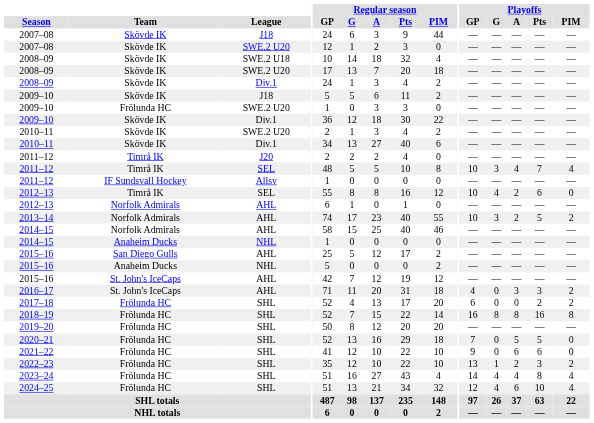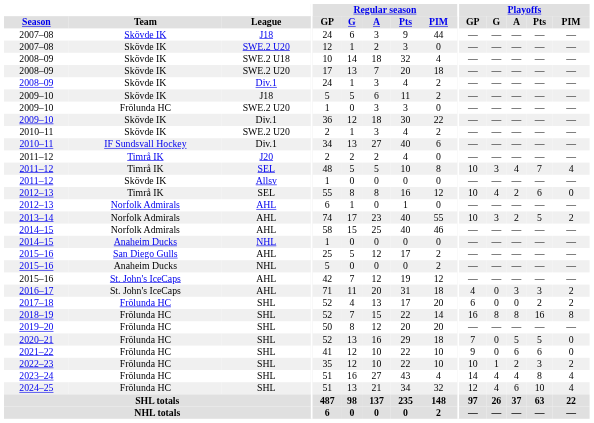2010–11 / Div.1 | Team: Skövde IK -> IF Sundsvall Hockey
2011–12 / Allsv | Team: IF Sundsvall Hockey -> Skövde IK
2022–23 | Playoffs / GP: 13 -> 10
